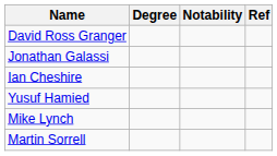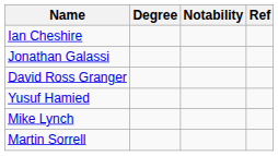rows swapped: Ian Cheshire <-> David Ross Granger
